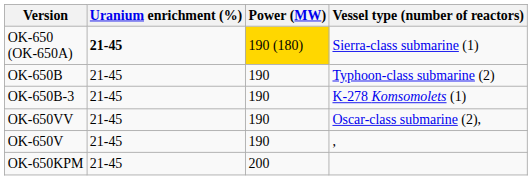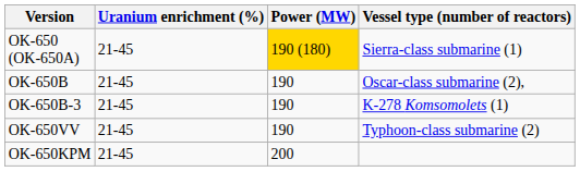OK-650 (OK-650A) | Uranium enrichment (%): bold -> normal
OK-650B | Vessel type (number of reactors): Typhoon-class submarine (2) -> Oscar-class submarine (2),
OK-650VV | Vessel type (number of reactors): Oscar-class submarine (2), -> Typhoon-class submarine (2)
- row: OK-650V | 21-45 | 190 | ,
